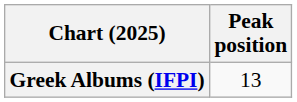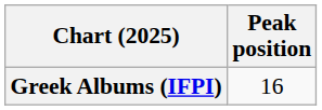Greek Albums (IFPI) | Peak position: 13 -> 16
